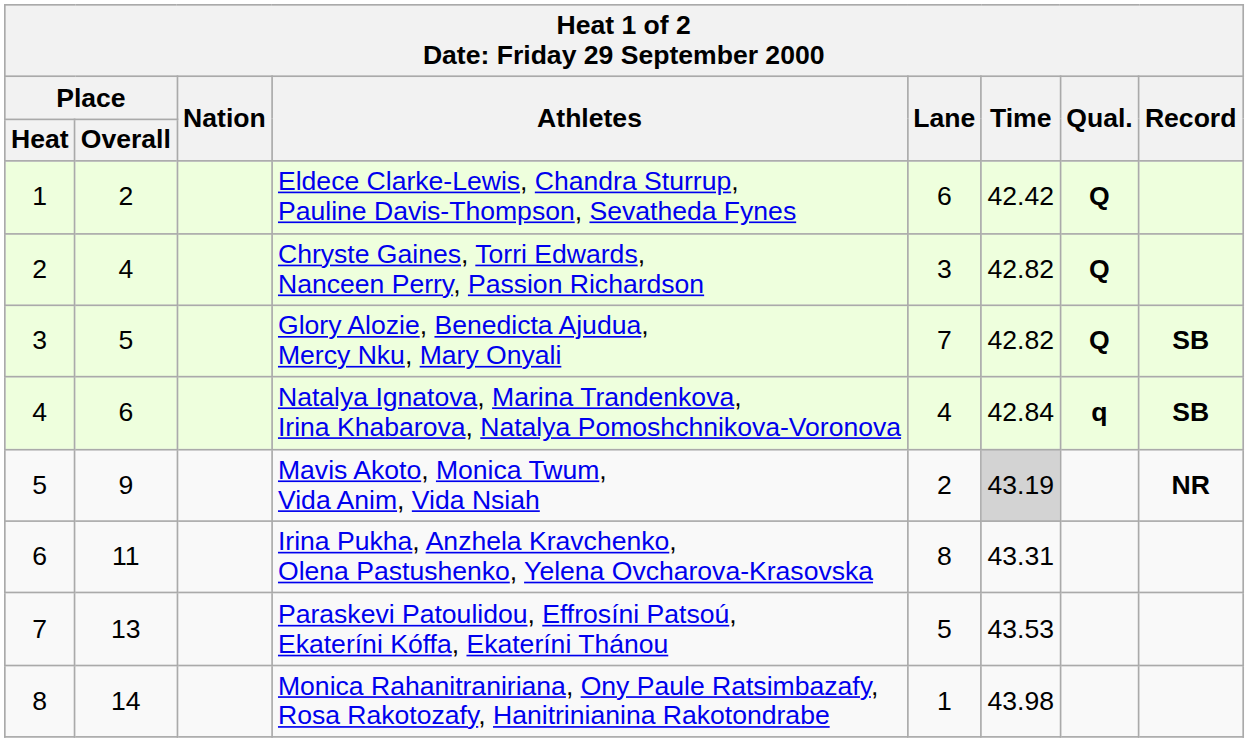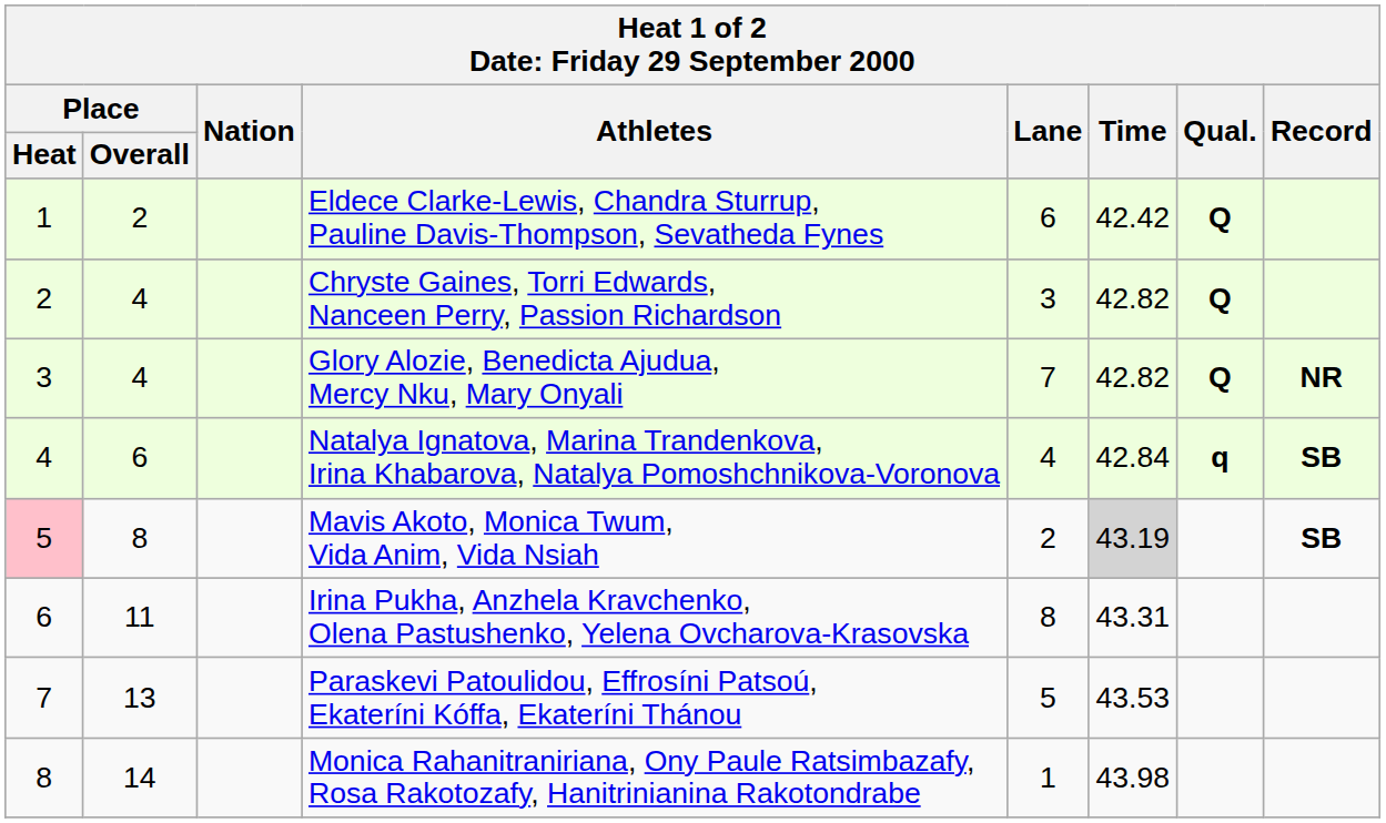Glory Alozie, Benedicta Ajudua, Mercy Nku, Mary Onyali | Place / Overall: 5 -> 4
Glory Alozie, Benedicta Ajudua, Mercy Nku, Mary Onyali | Record: SB -> NR
Mavis Akoto, Monica Twum, Vida Anim, Vida Nsiah | Place / Heat: no background -> pink background
Mavis Akoto, Monica Twum, Vida Anim, Vida Nsiah | Place / Overall: 9 -> 8
Mavis Akoto, Monica Twum, Vida Anim, Vida Nsiah | Record: NR -> SB
